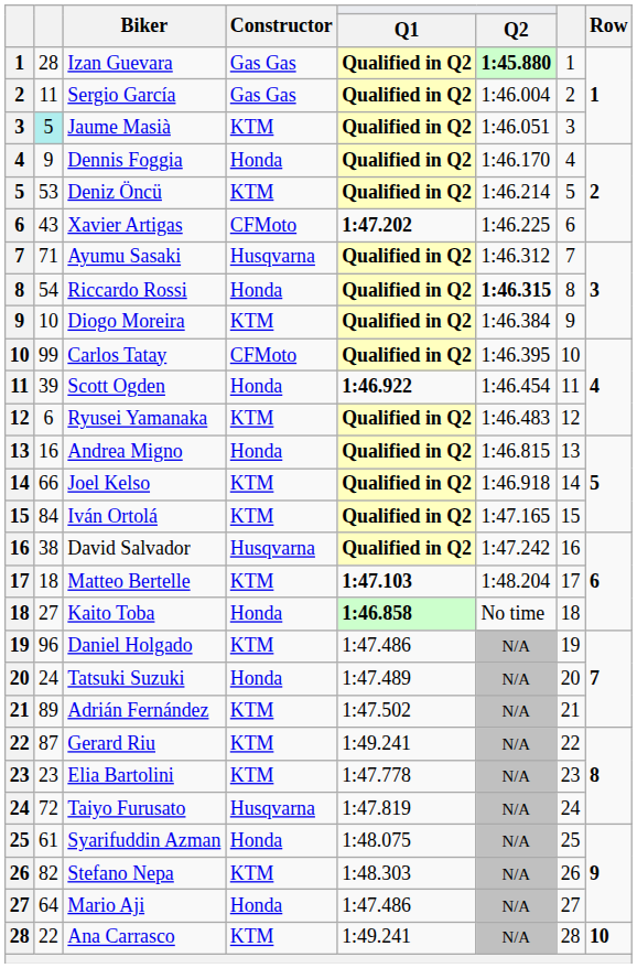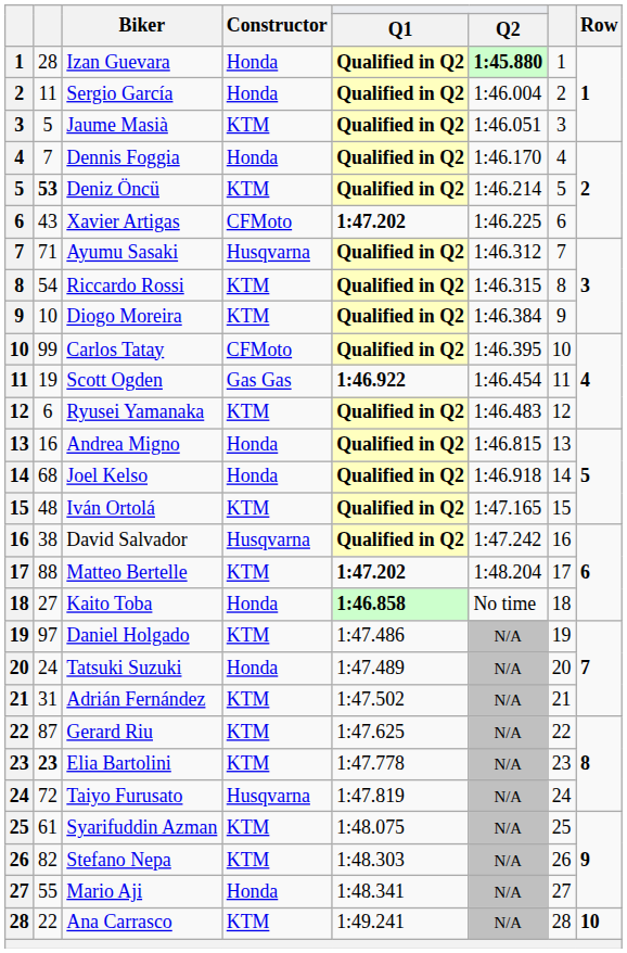Izan Guevara | Constructor: Gas Gas -> Honda
Sergio García | Constructor: Gas Gas -> Honda
Jaume Masià | column 2: paleturquoise background -> no background
Dennis Foggia | column 2: 9 -> 7
Deniz Öncü | column 2: normal -> bold
Riccardo Rossi | Constructor: Honda -> KTM
Riccardo Rossi | Q2: bold -> normal
Scott Ogden | column 2: 39 -> 19
Scott Ogden | Constructor: Honda -> Gas Gas
Joel Kelso | column 2: 66 -> 68
Joel Kelso | Constructor: KTM -> Honda
Iván Ortolá | column 2: 84 -> 48
Matteo Bertelle | column 2: 18 -> 88
Matteo Bertelle | Q1: 1:47.103 -> 1:47.202
Daniel Holgado | column 2: 96 -> 97
Adrián Fernández | column 2: 89 -> 31
Gerard Riu | Q1: 1:49.241 -> 1:47.625
Elia Bartolini | column 2: normal -> bold
Syarifuddin Azman | Constructor: Honda -> KTM
Mario Aji | column 2: 64 -> 55
Mario Aji | Q1: 1:47.486 -> 1:48.341
